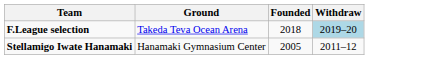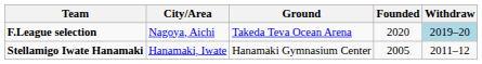+ column: City/Area | Nagoya, Aichi | Hanamaki, Iwate
F.League selection | Founded: 2018 -> 2020
